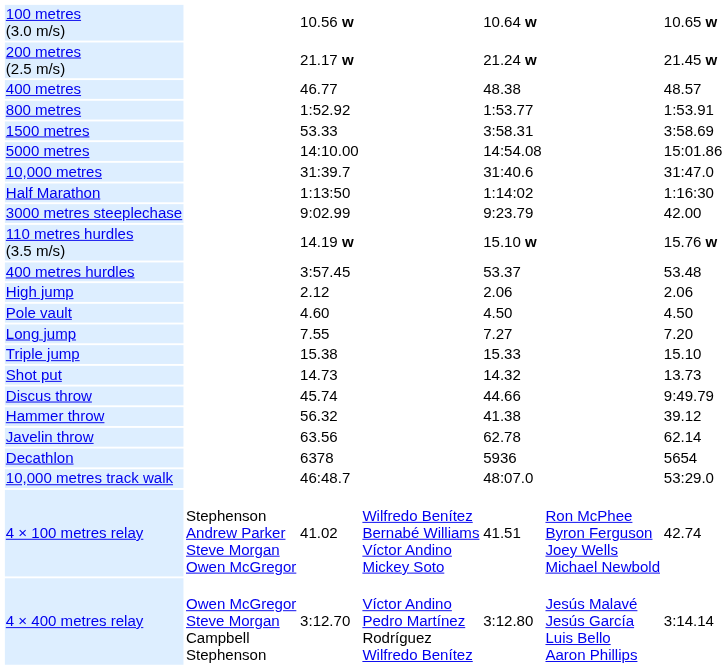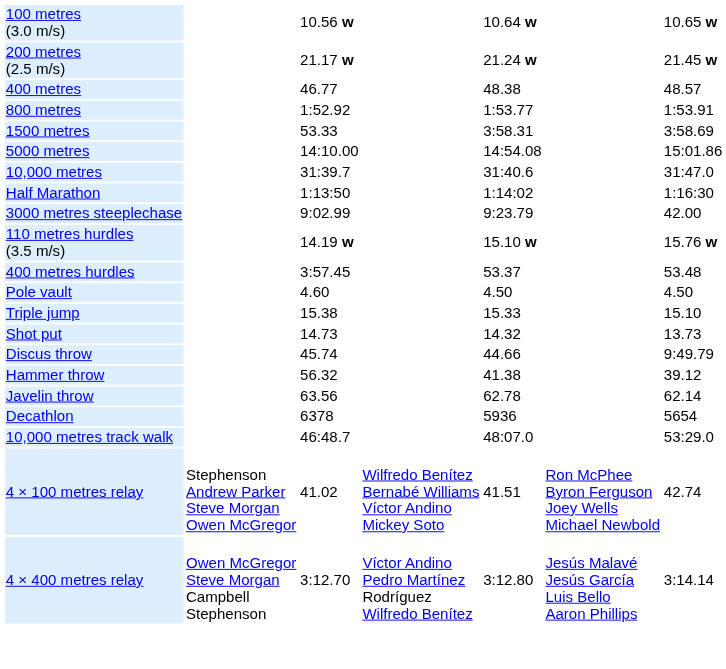- row: High jump | 2.12 | 2.06 | 2.06
- row: Long jump | 7.55 | 7.27 | 7.20
